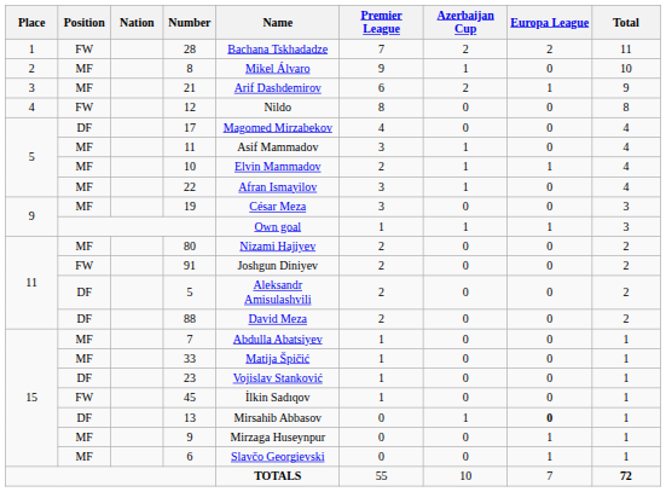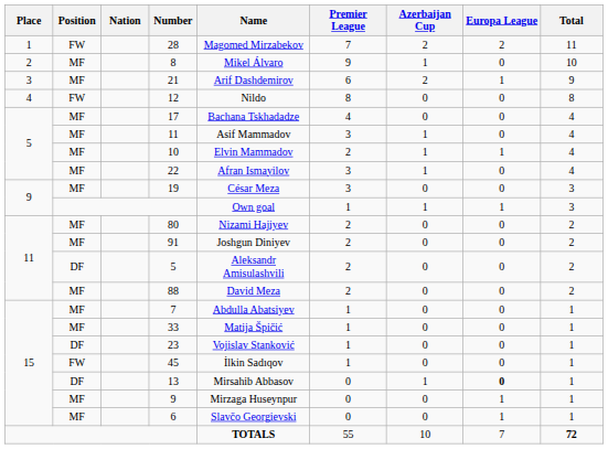28 | Name: Bachana Tskhadadze -> Magomed Mirzabekov
17 | Position: DF -> MF
17 | Name: Magomed Mirzabekov -> Bachana Tskhadadze
91 | Position: FW -> MF
88 | Position: DF -> MF
